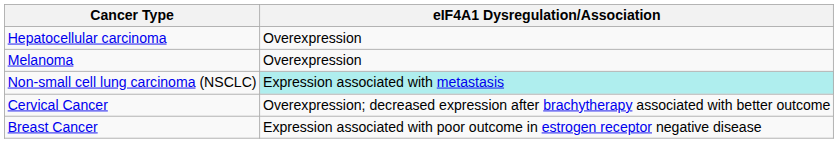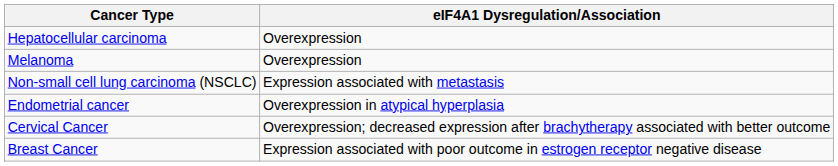Non-small cell lung carcinoma (NSCLC) | eIF4A1 Dysregulation/Association: paleturquoise background -> no background
+ row: Endometrial cancer | Overexpression in atypical hyperplasia
